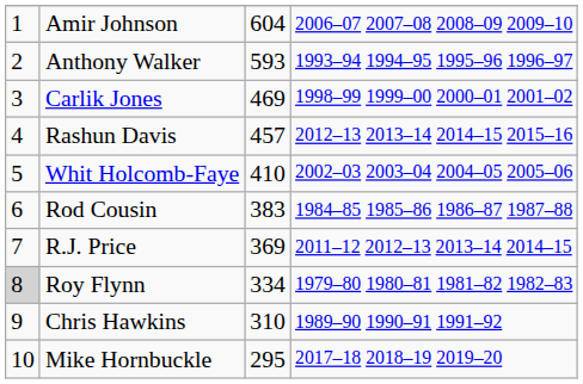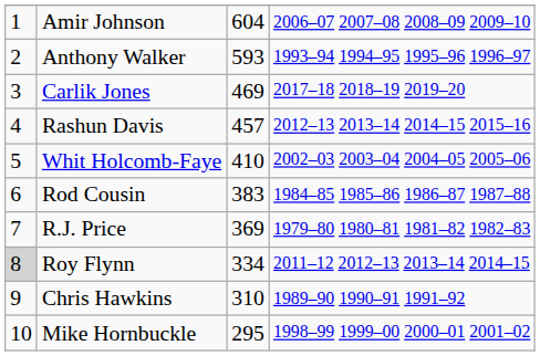Carlik Jones | column 4: 1998–99 1999–00 2000–01 2001–02 -> 2017–18 2018–19 2019–20
R.J. Price | column 4: 2011–12 2012–13 2013–14 2014–15 -> 1979–80 1980–81 1981–82 1982–83
Roy Flynn | column 4: 1979–80 1980–81 1981–82 1982–83 -> 2011–12 2012–13 2013–14 2014–15
Mike Hornbuckle | column 4: 2017–18 2018–19 2019–20 -> 1998–99 1999–00 2000–01 2001–02
